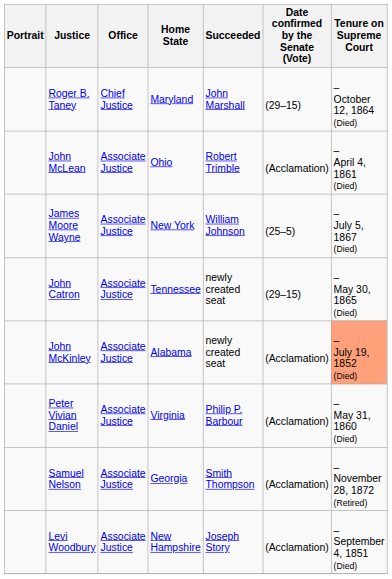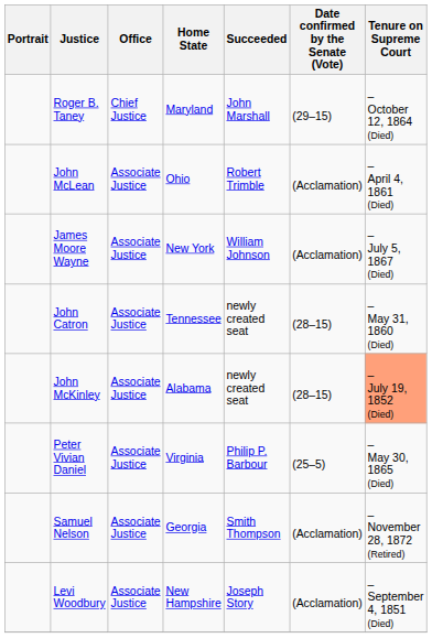James Moore Wayne | Date confirmed by the Senate (Vote): (25–5) -> (Acclamation)
John Catron | Date confirmed by the Senate (Vote): (29–15) -> (28–15)
John Catron | Tenure on Supreme Court: – May 30, 1865 (Died) -> – May 31, 1860 (Died)
John McKinley | Date confirmed by the Senate (Vote): (Acclamation) -> (28–15)
Peter Vivian Daniel | Date confirmed by the Senate (Vote): (Acclamation) -> (25–5)
Peter Vivian Daniel | Tenure on Supreme Court: – May 31, 1860 (Died) -> – May 30, 1865 (Died)
